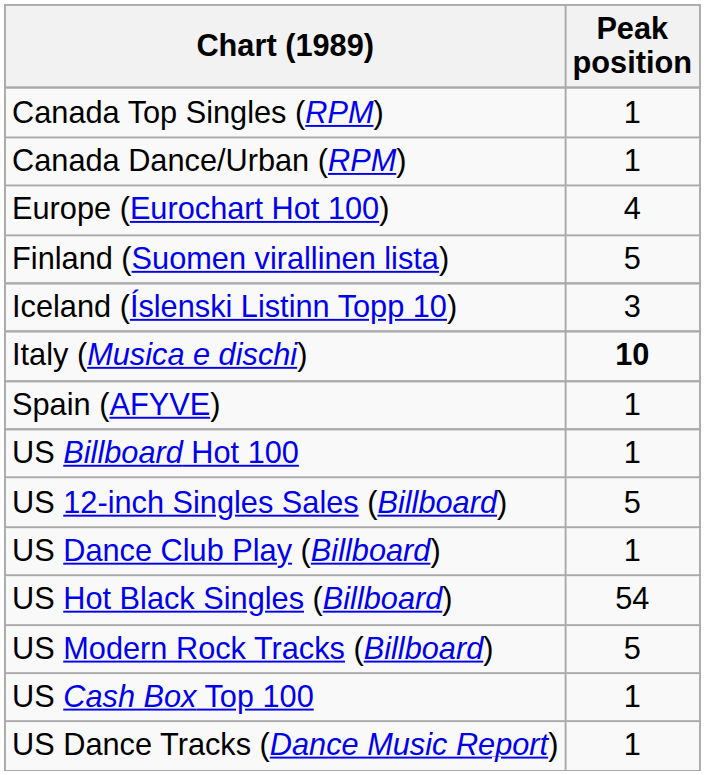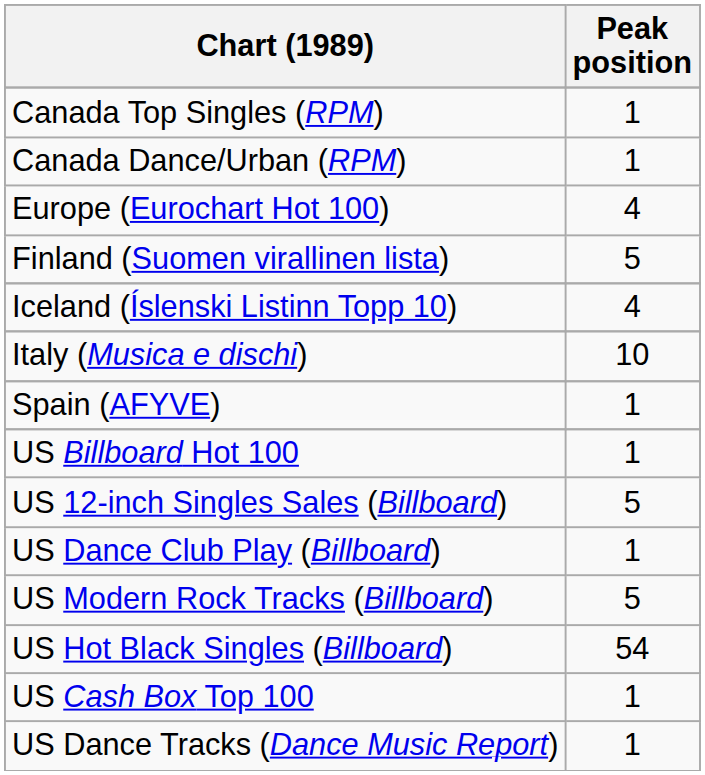Iceland (Íslenski Listinn Topp 10) | Peak position: 3 -> 4
Italy (Musica e dischi) | Peak position: bold -> normal
rows swapped: US Hot Black Singles (Billboard) <-> US Modern Rock Tracks (Billboard)
